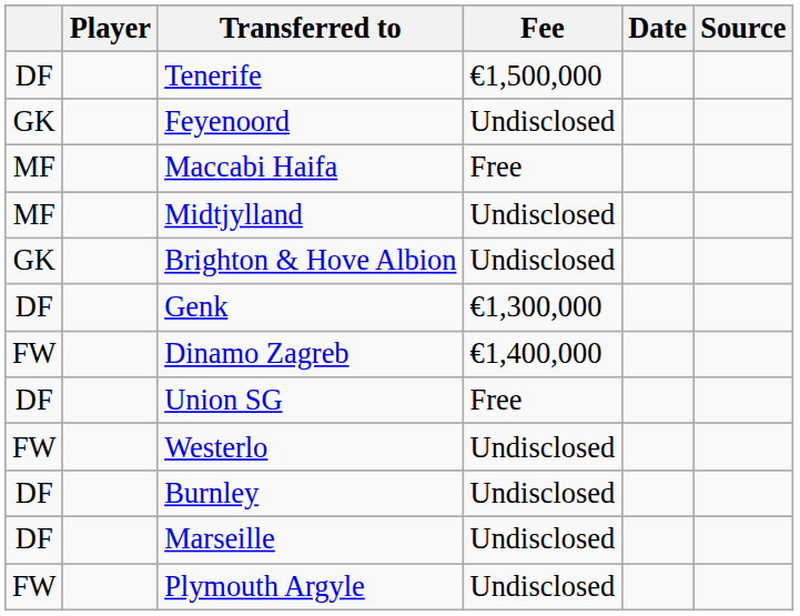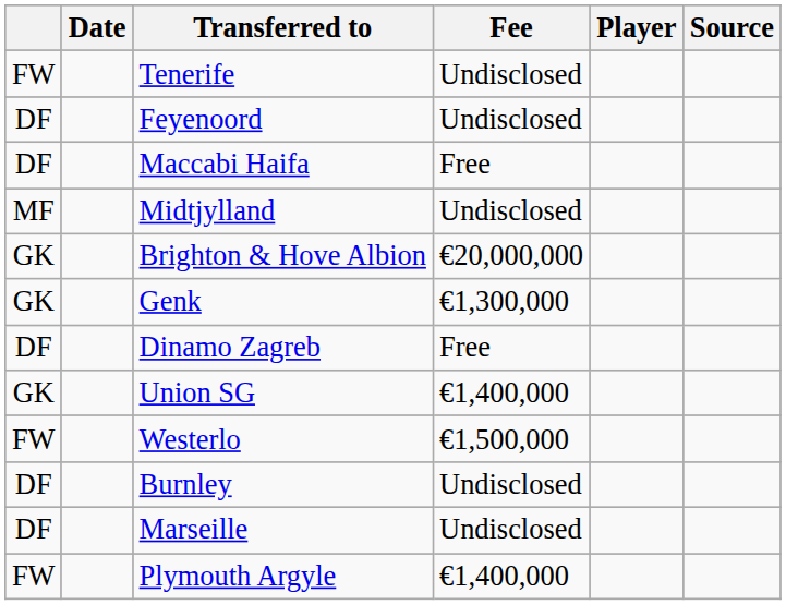columns swapped: Player <-> Date
Tenerife | column 1: DF -> FW
Tenerife | Fee: €1,500,000 -> Undisclosed
Feyenoord | column 1: GK -> DF
Maccabi Haifa | column 1: MF -> DF
Brighton & Hove Albion | Fee: Undisclosed -> €20,000,000
Genk | column 1: DF -> GK
Dinamo Zagreb | column 1: FW -> DF
Dinamo Zagreb | Fee: €1,400,000 -> Free
Union SG | column 1: DF -> GK
Union SG | Fee: Free -> €1,400,000
Westerlo | Fee: Undisclosed -> €1,500,000
Plymouth Argyle | Fee: Undisclosed -> €1,400,000
